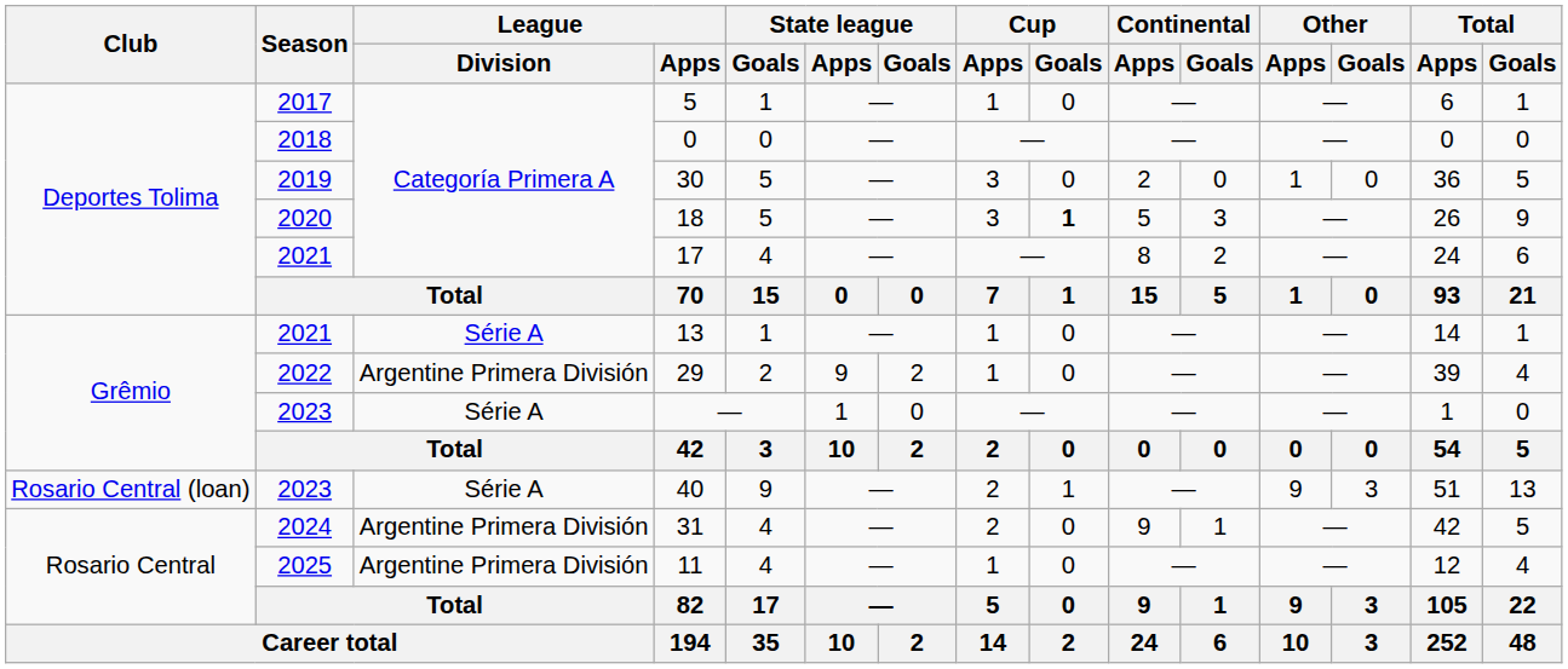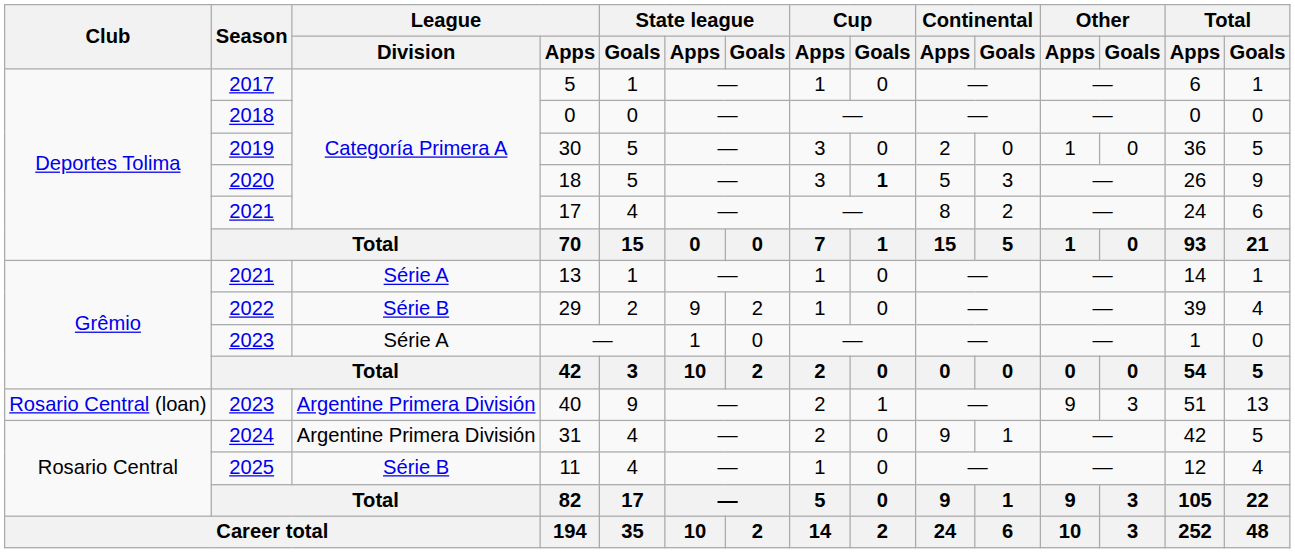29 | League / Division: Argentine Primera División -> Série B
40 | League / Division: Série A -> Argentine Primera División
11 | League / Division: Argentine Primera División -> Série B
